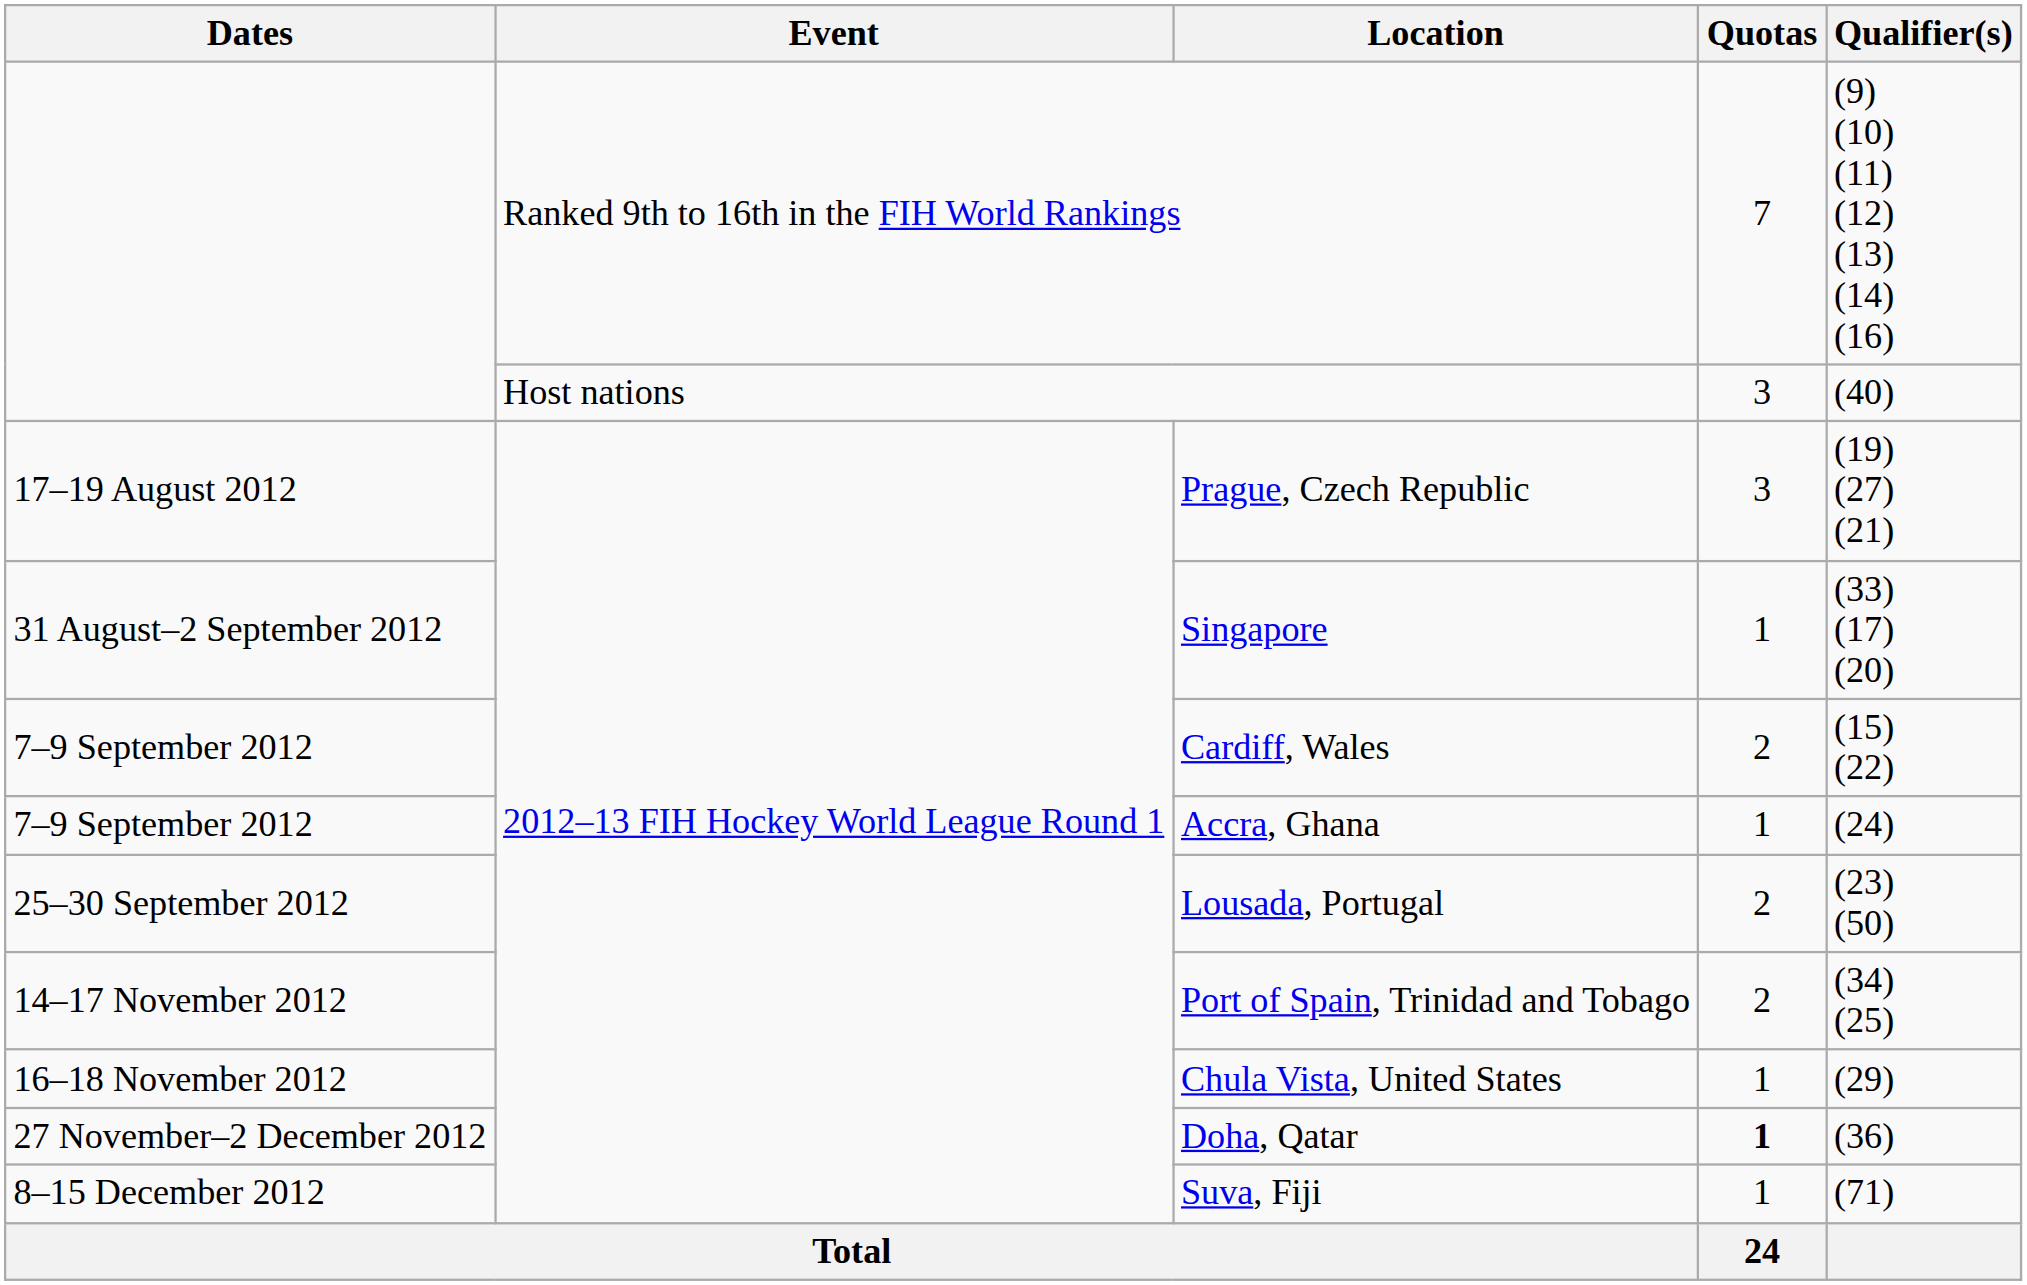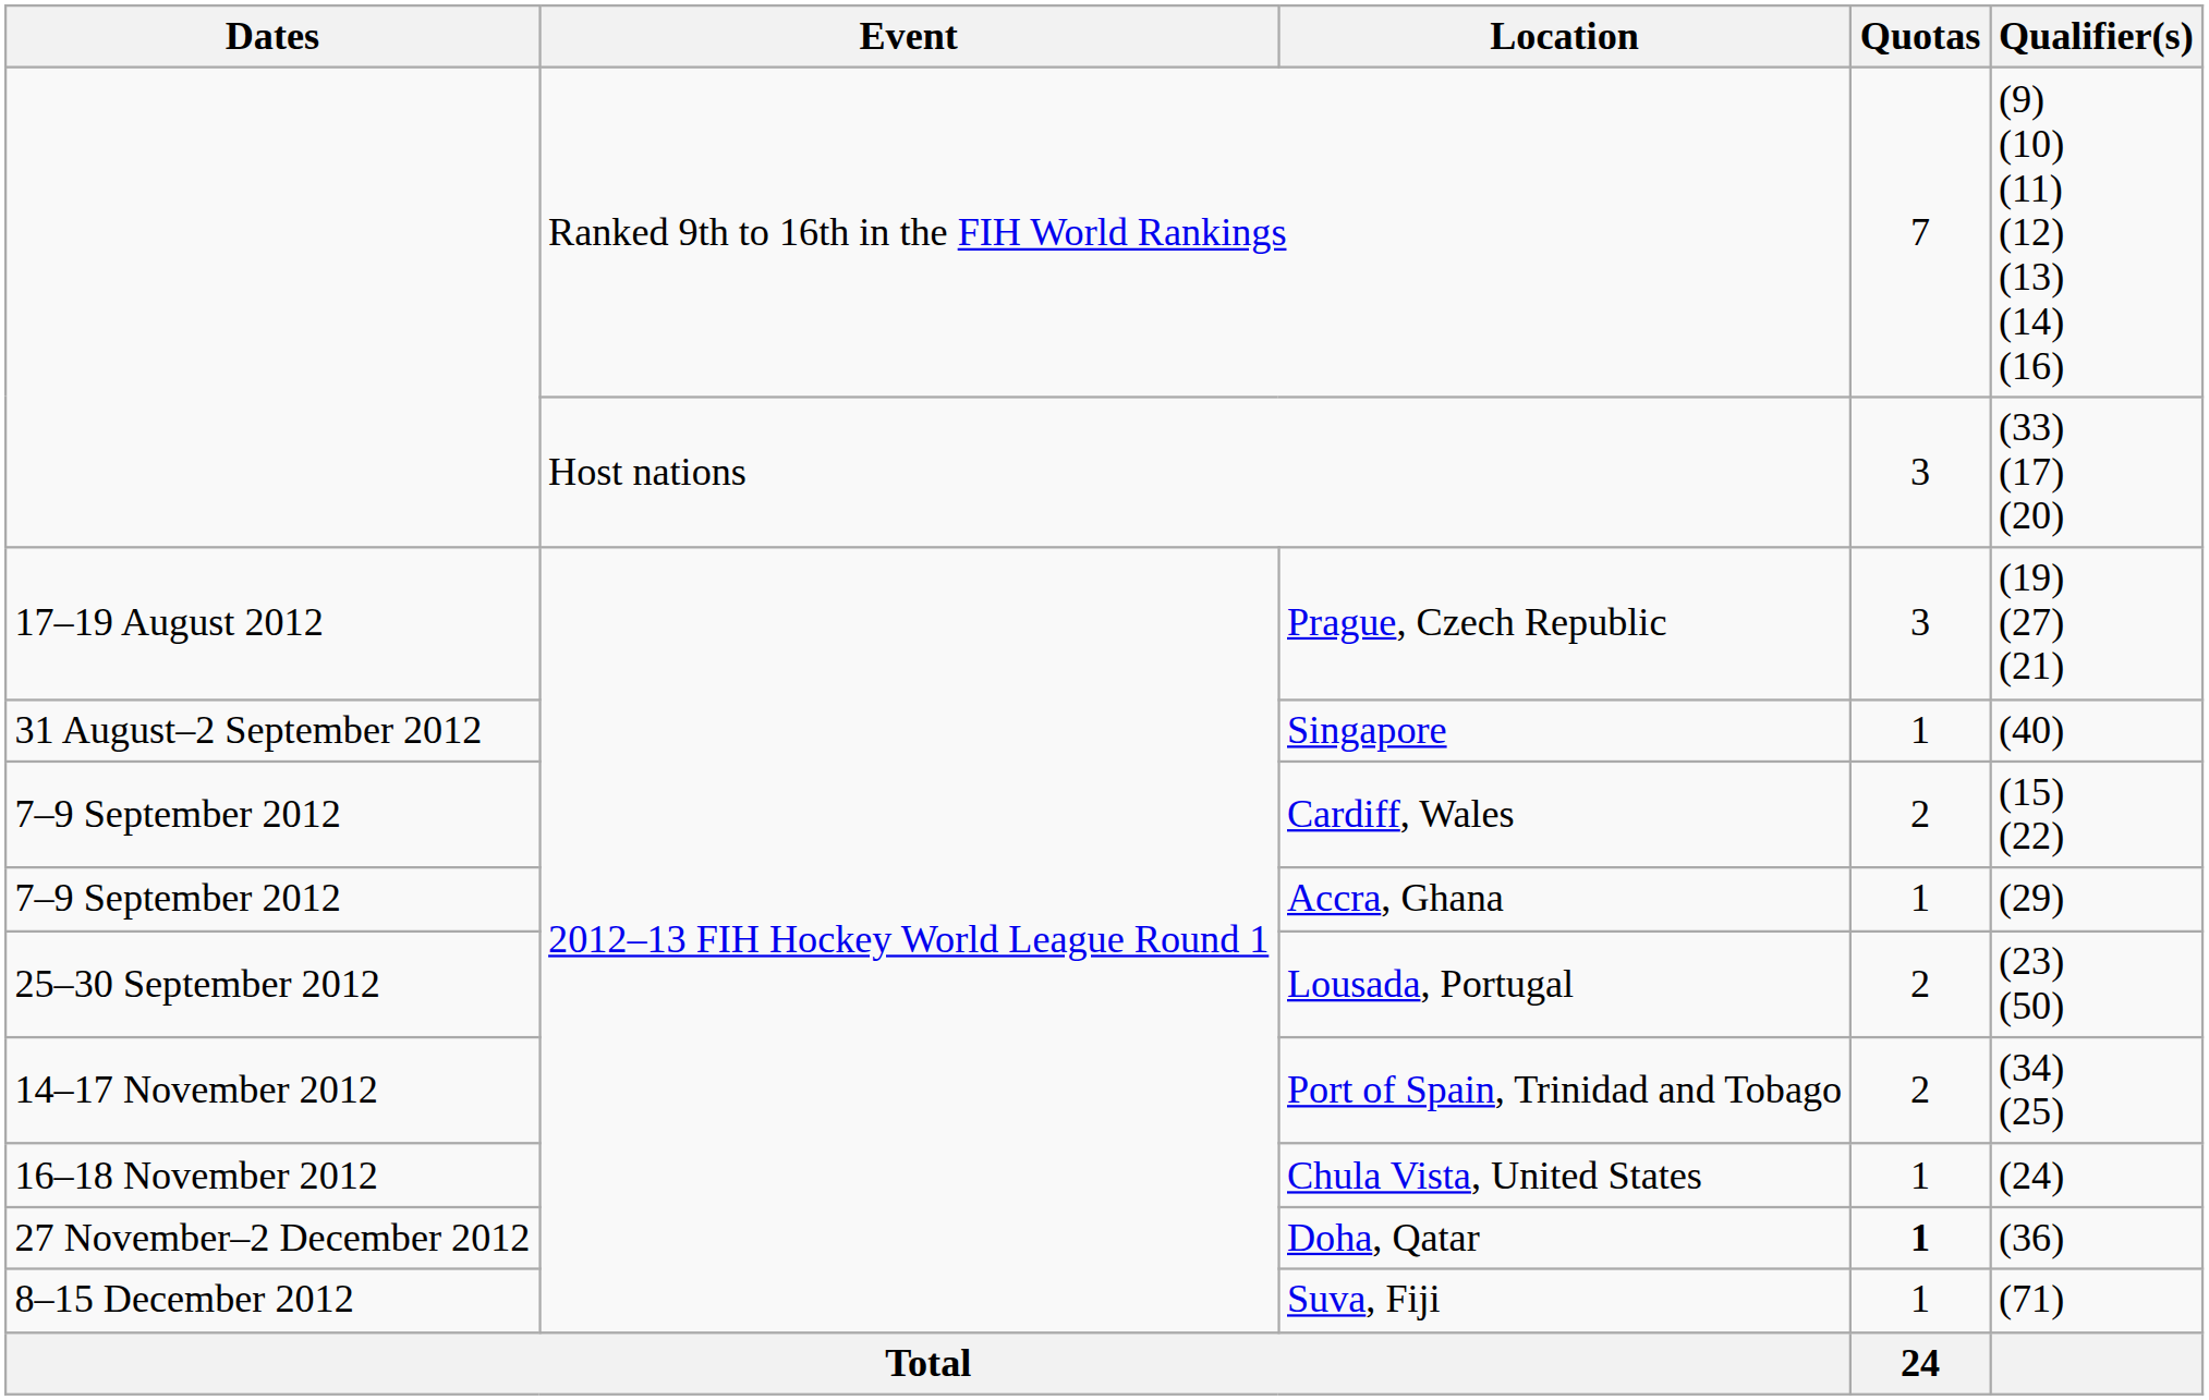Host nations | Qualifier(s): (40) -> (33) (17) (20)
Singapore | Qualifier(s): (33) (17) (20) -> (40)
Accra, Ghana | Qualifier(s): (24) -> (29)
Chula Vista, United States | Qualifier(s): (29) -> (24)
